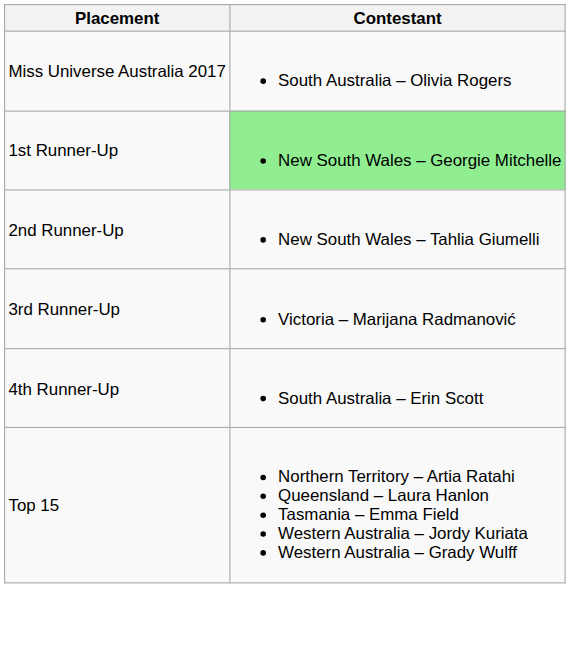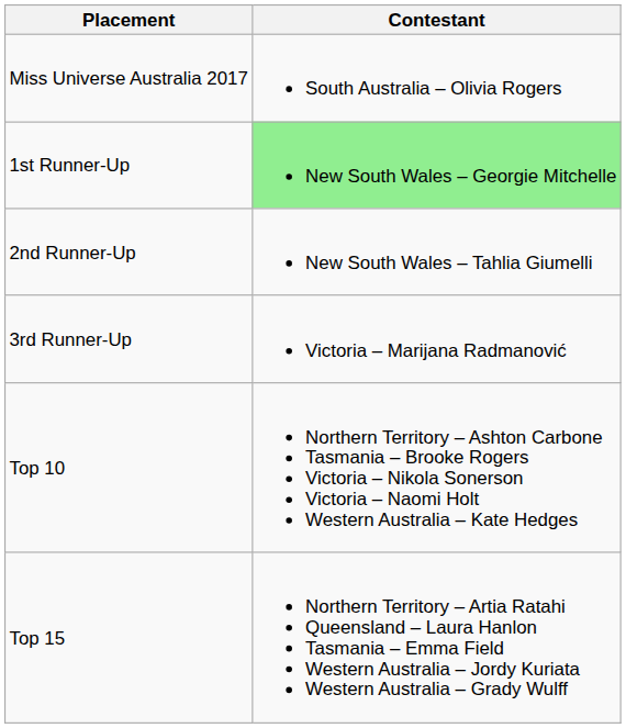- row: 4th Runner-Up | South Australia – Erin Scott
+ row: Top 10 | Northern Territory – Ashton Carbone Tasmania – Brooke Rogers Victoria – Nikola Sonerson Victoria – Naomi Holt Western Australia – Kate Hedges
